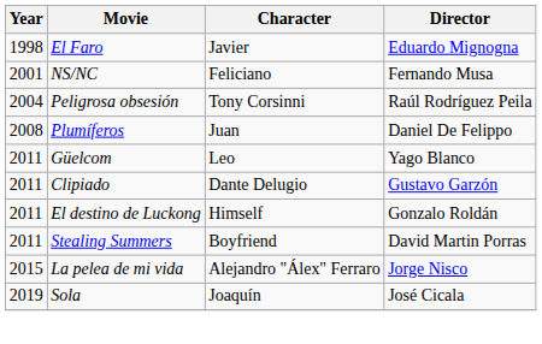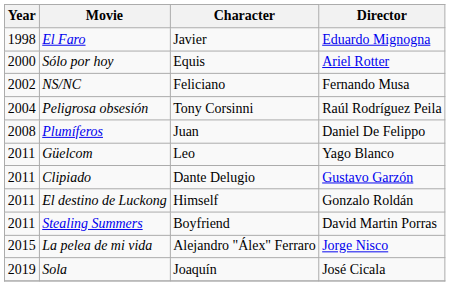+ row: 2000 | Sólo por hoy | Equis | Ariel Rotter
NS/NC | Year: 2001 -> 2002
